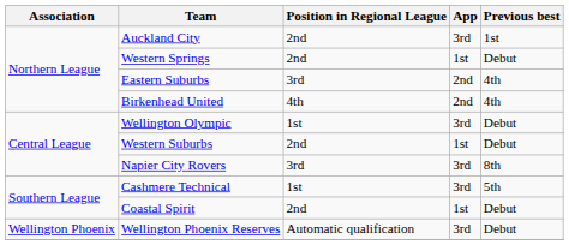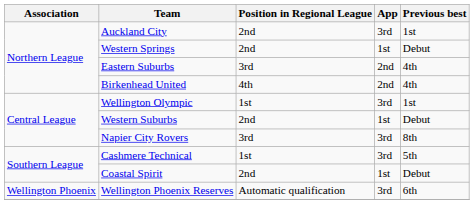Wellington Olympic | Previous best: Debut -> 1st
Wellington Phoenix Reserves | Previous best: Debut -> 6th
